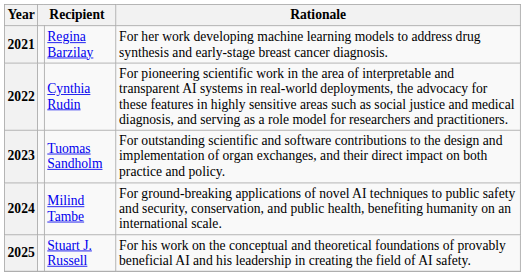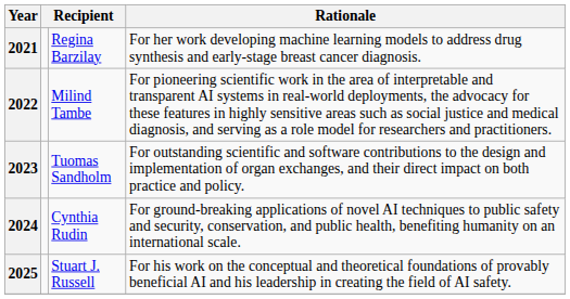2022 | column 3: Cynthia Rudin -> Milind Tambe
2024 | column 3: Milind Tambe -> Cynthia Rudin
